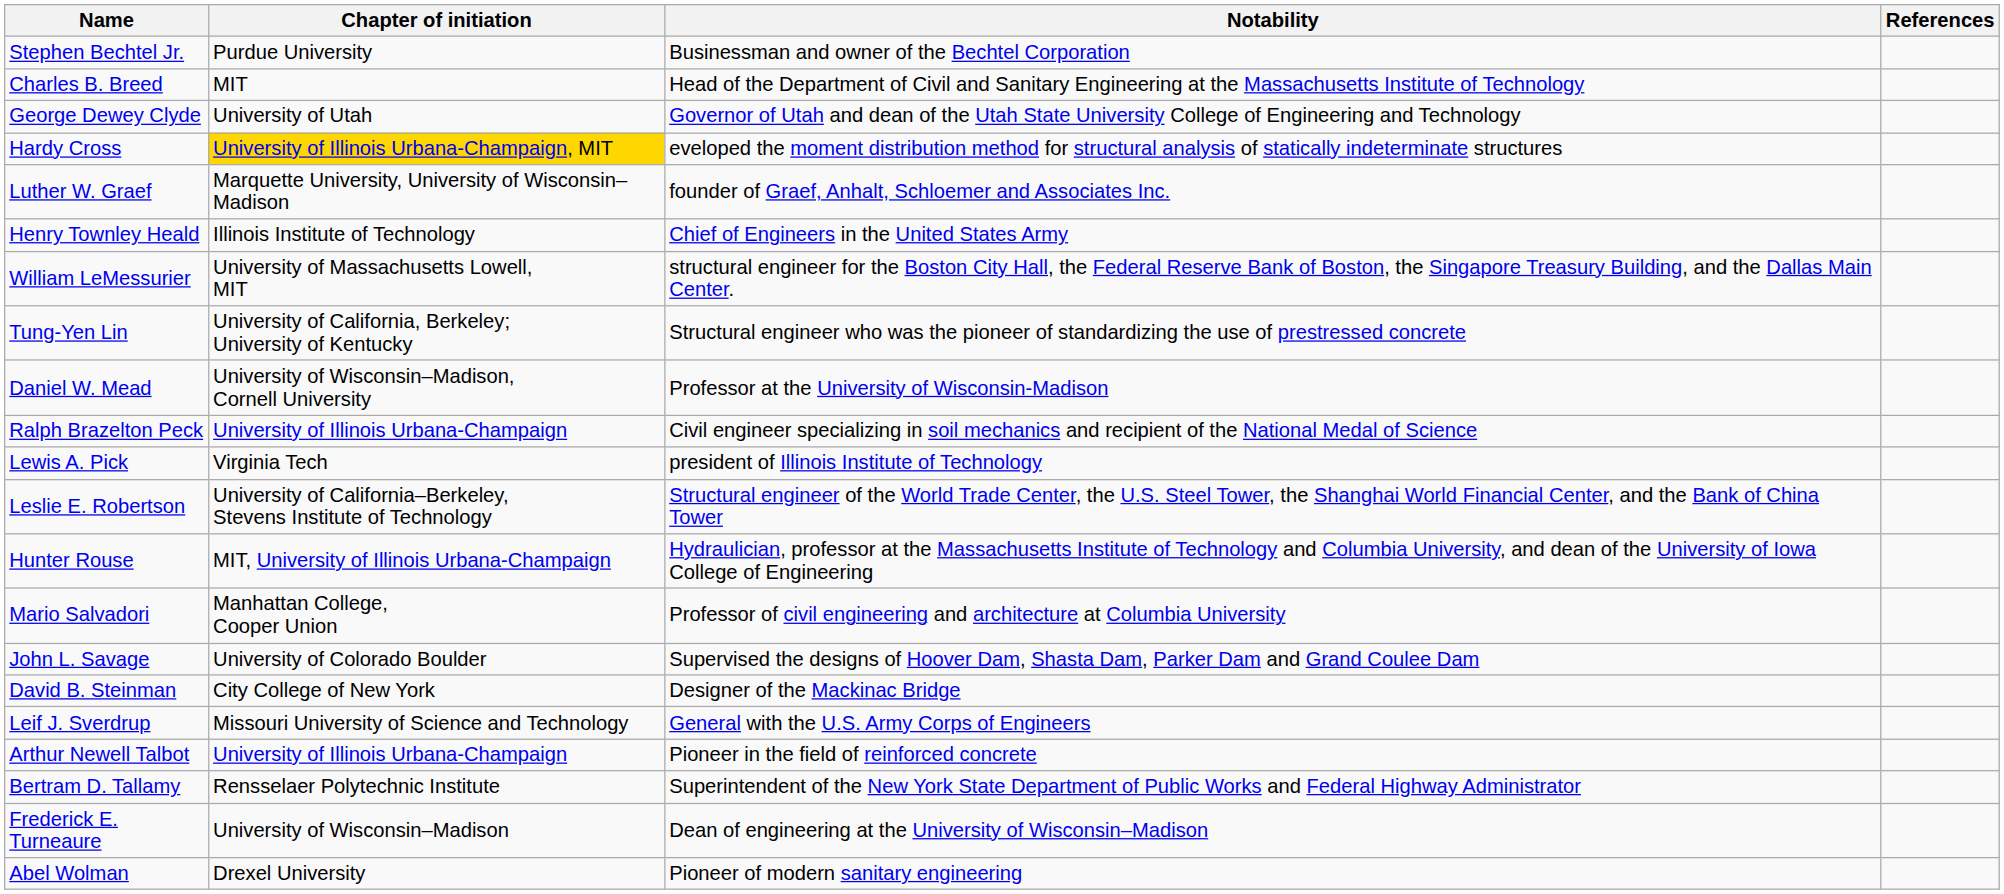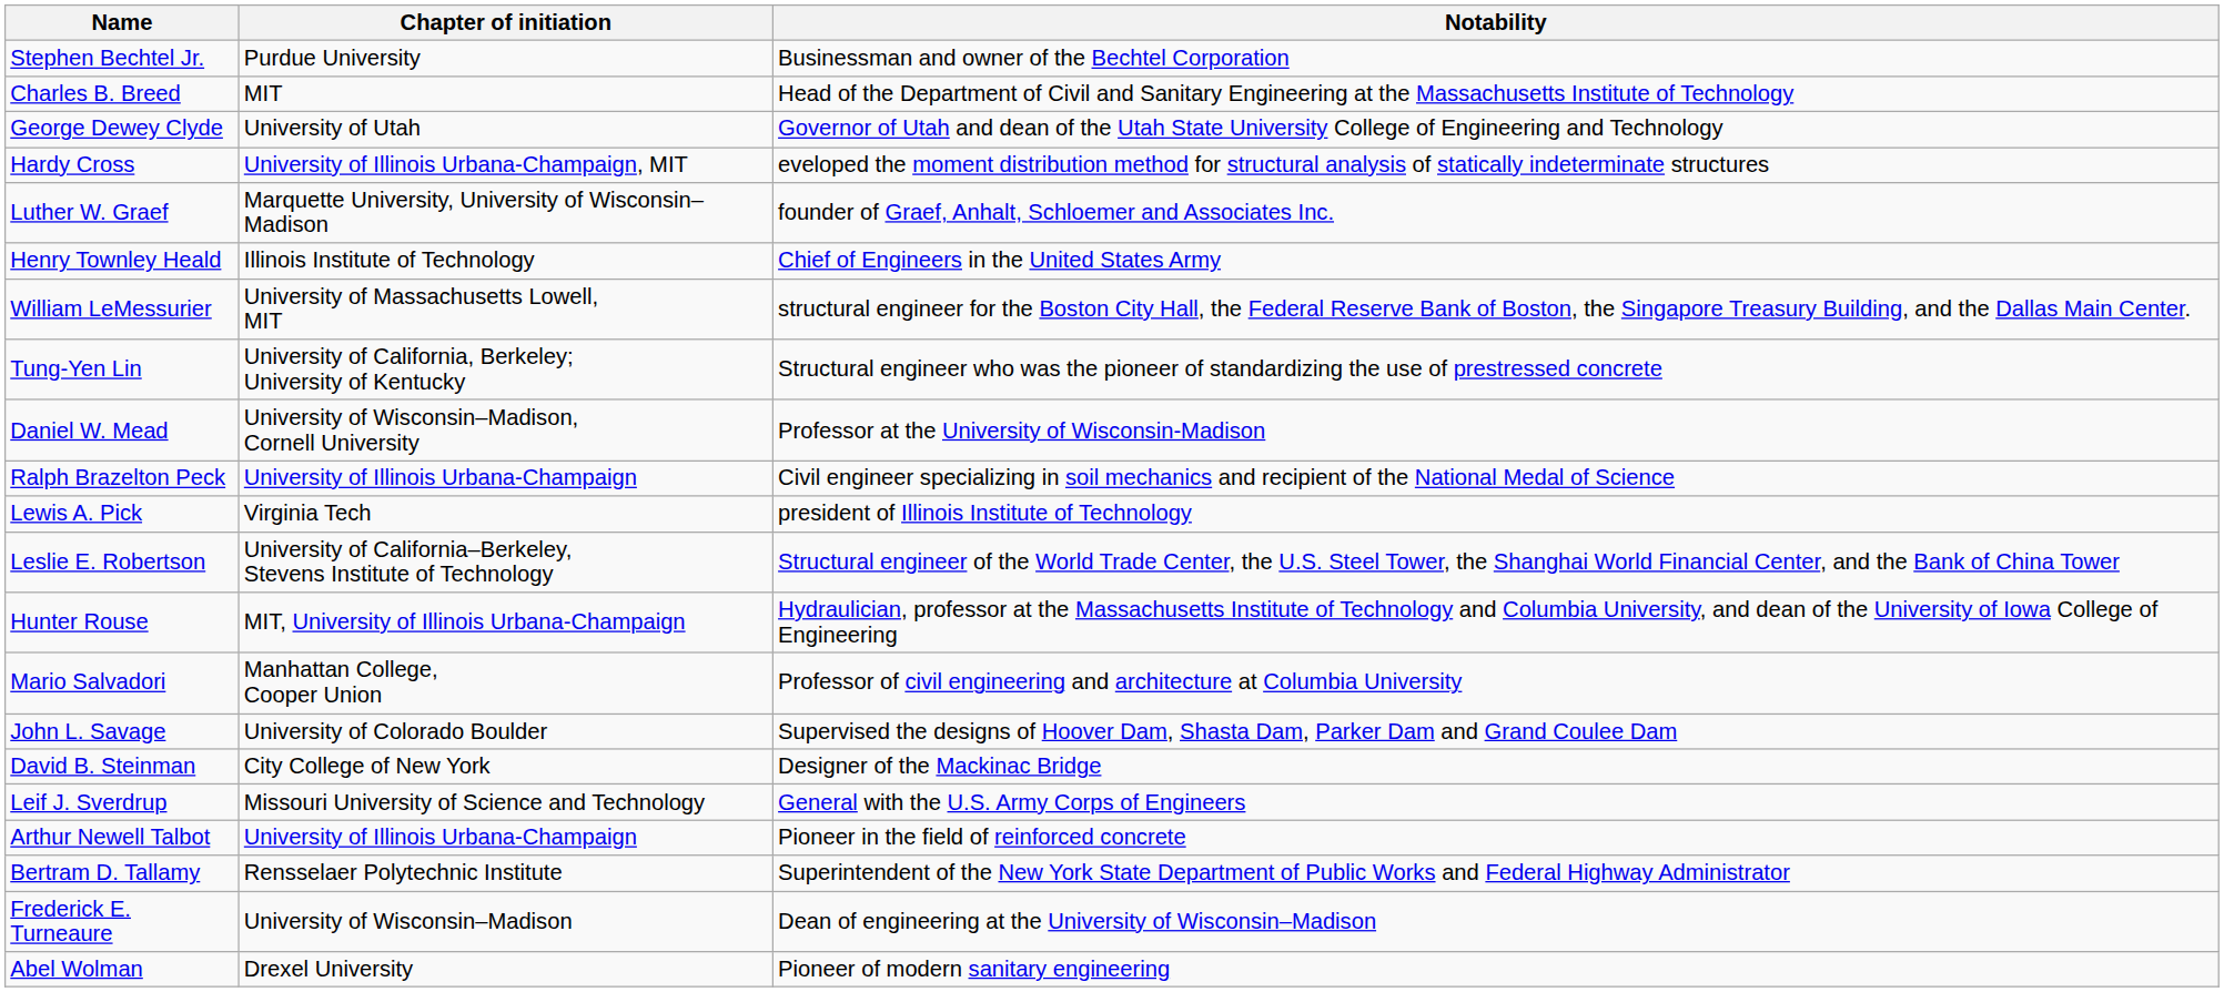- column: References
Hardy Cross | Chapter of initiation: gold background -> no background
